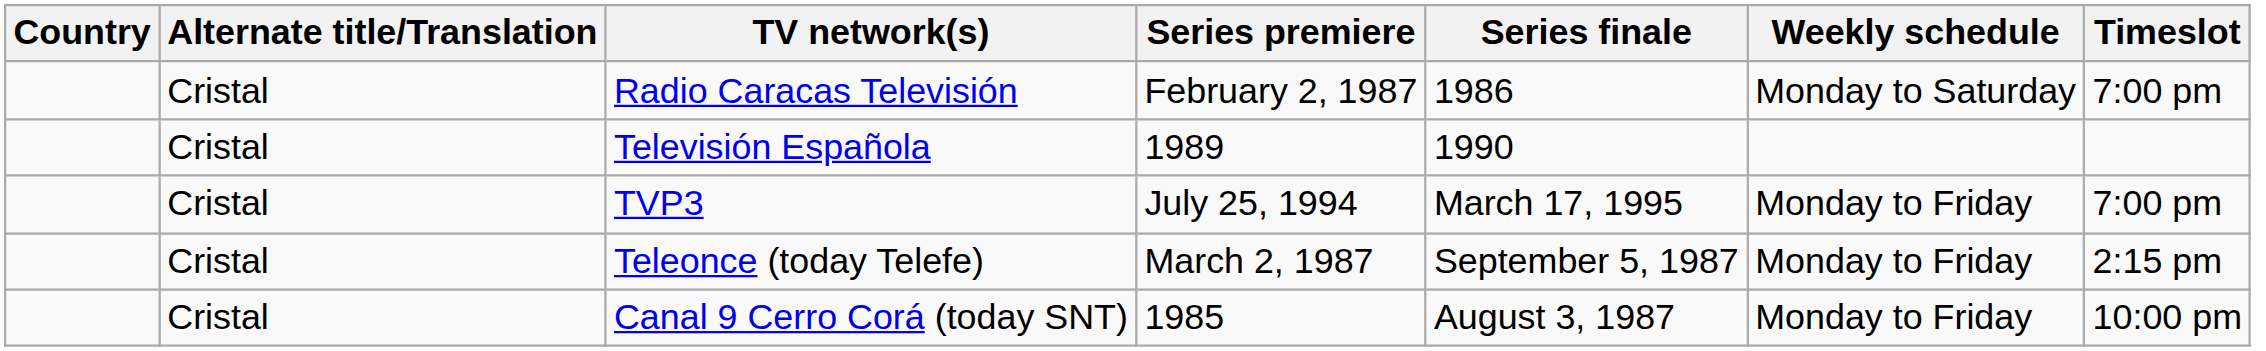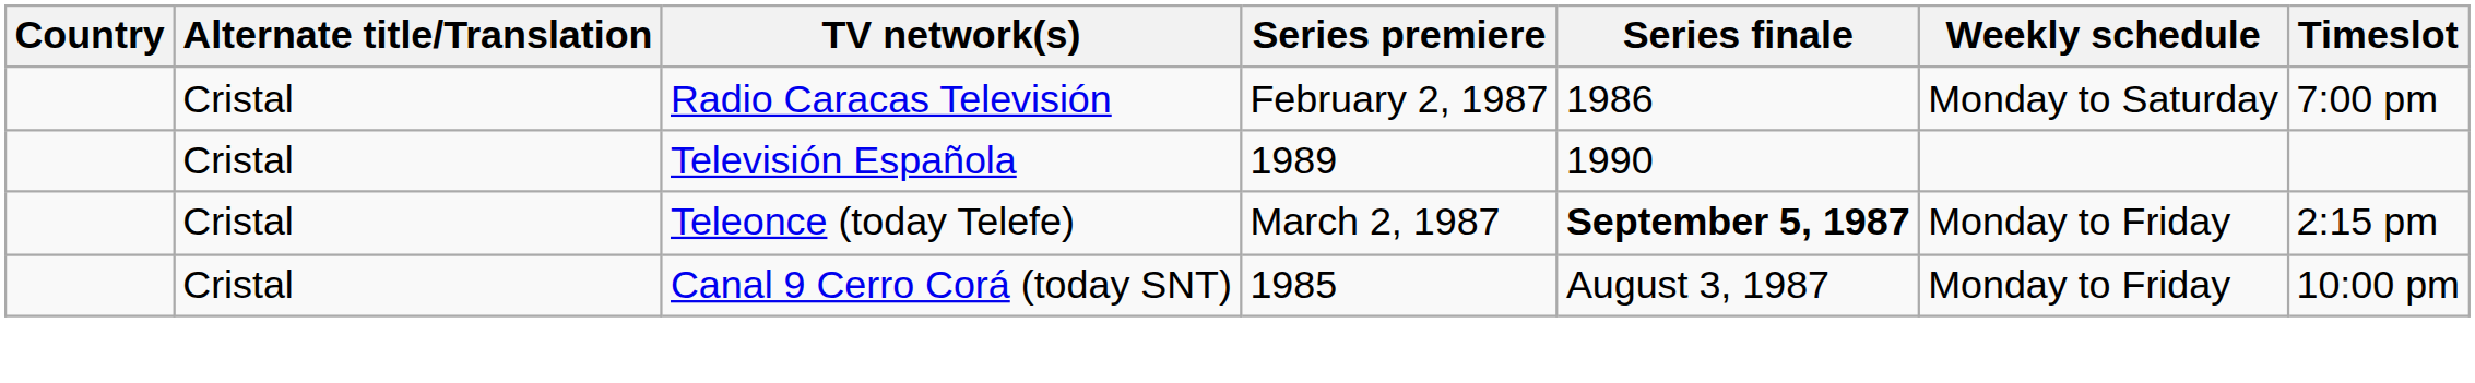- row: Cristal | TVP3 | July 25, 1994 | March 17, 1995 | Monday to Friday | 7:00 pm
Teleonce (today Telefe) | Series finale: normal -> bold
